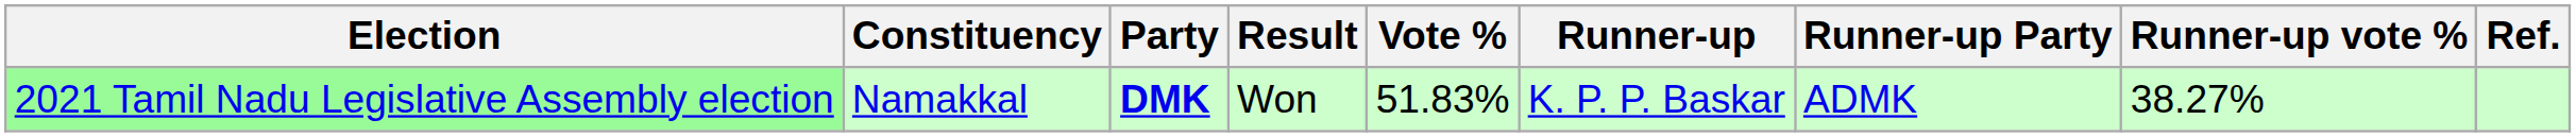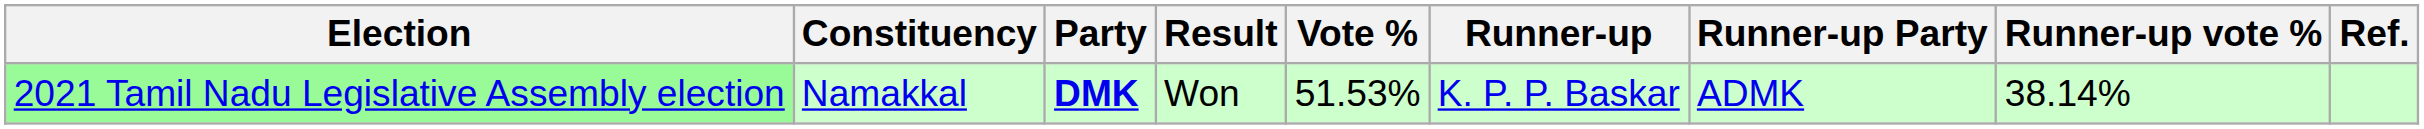2021 Tamil Nadu Legislative Assembly election | Vote %: 51.83% -> 51.53%
2021 Tamil Nadu Legislative Assembly election | Runner-up vote %: 38.27% -> 38.14%
